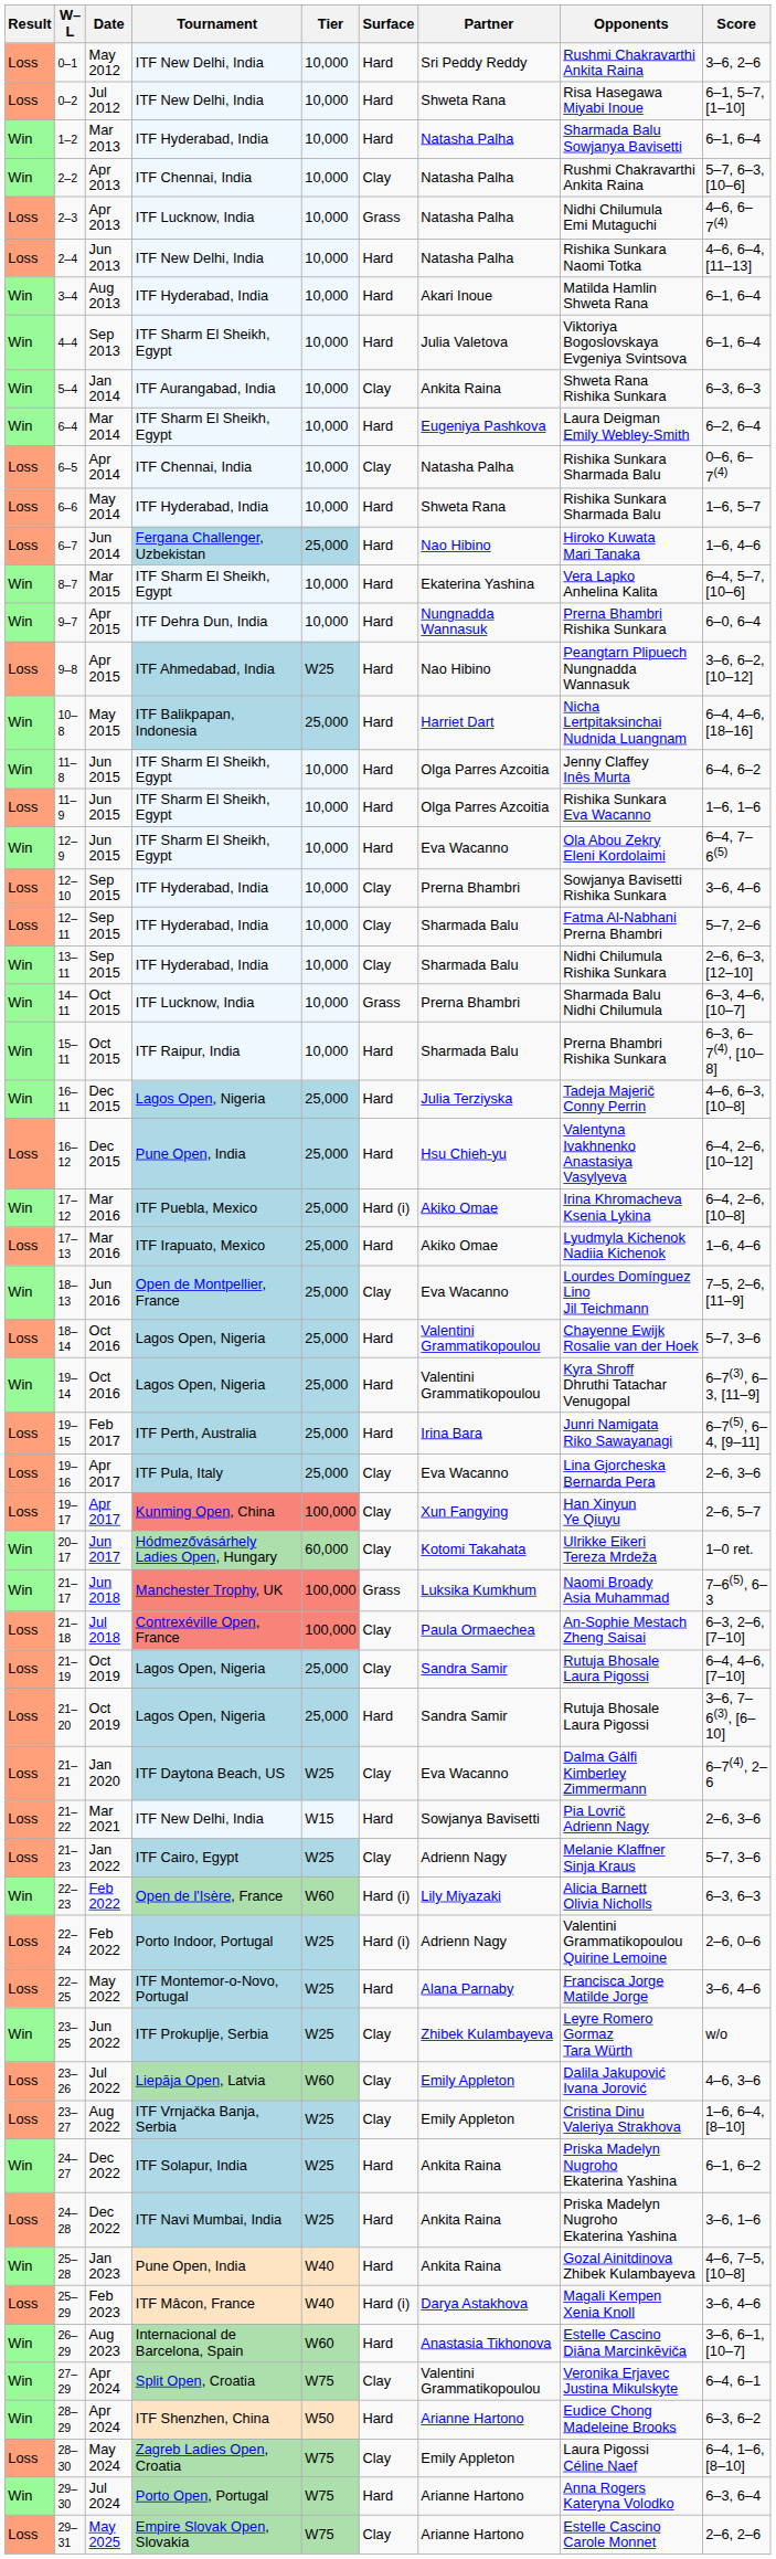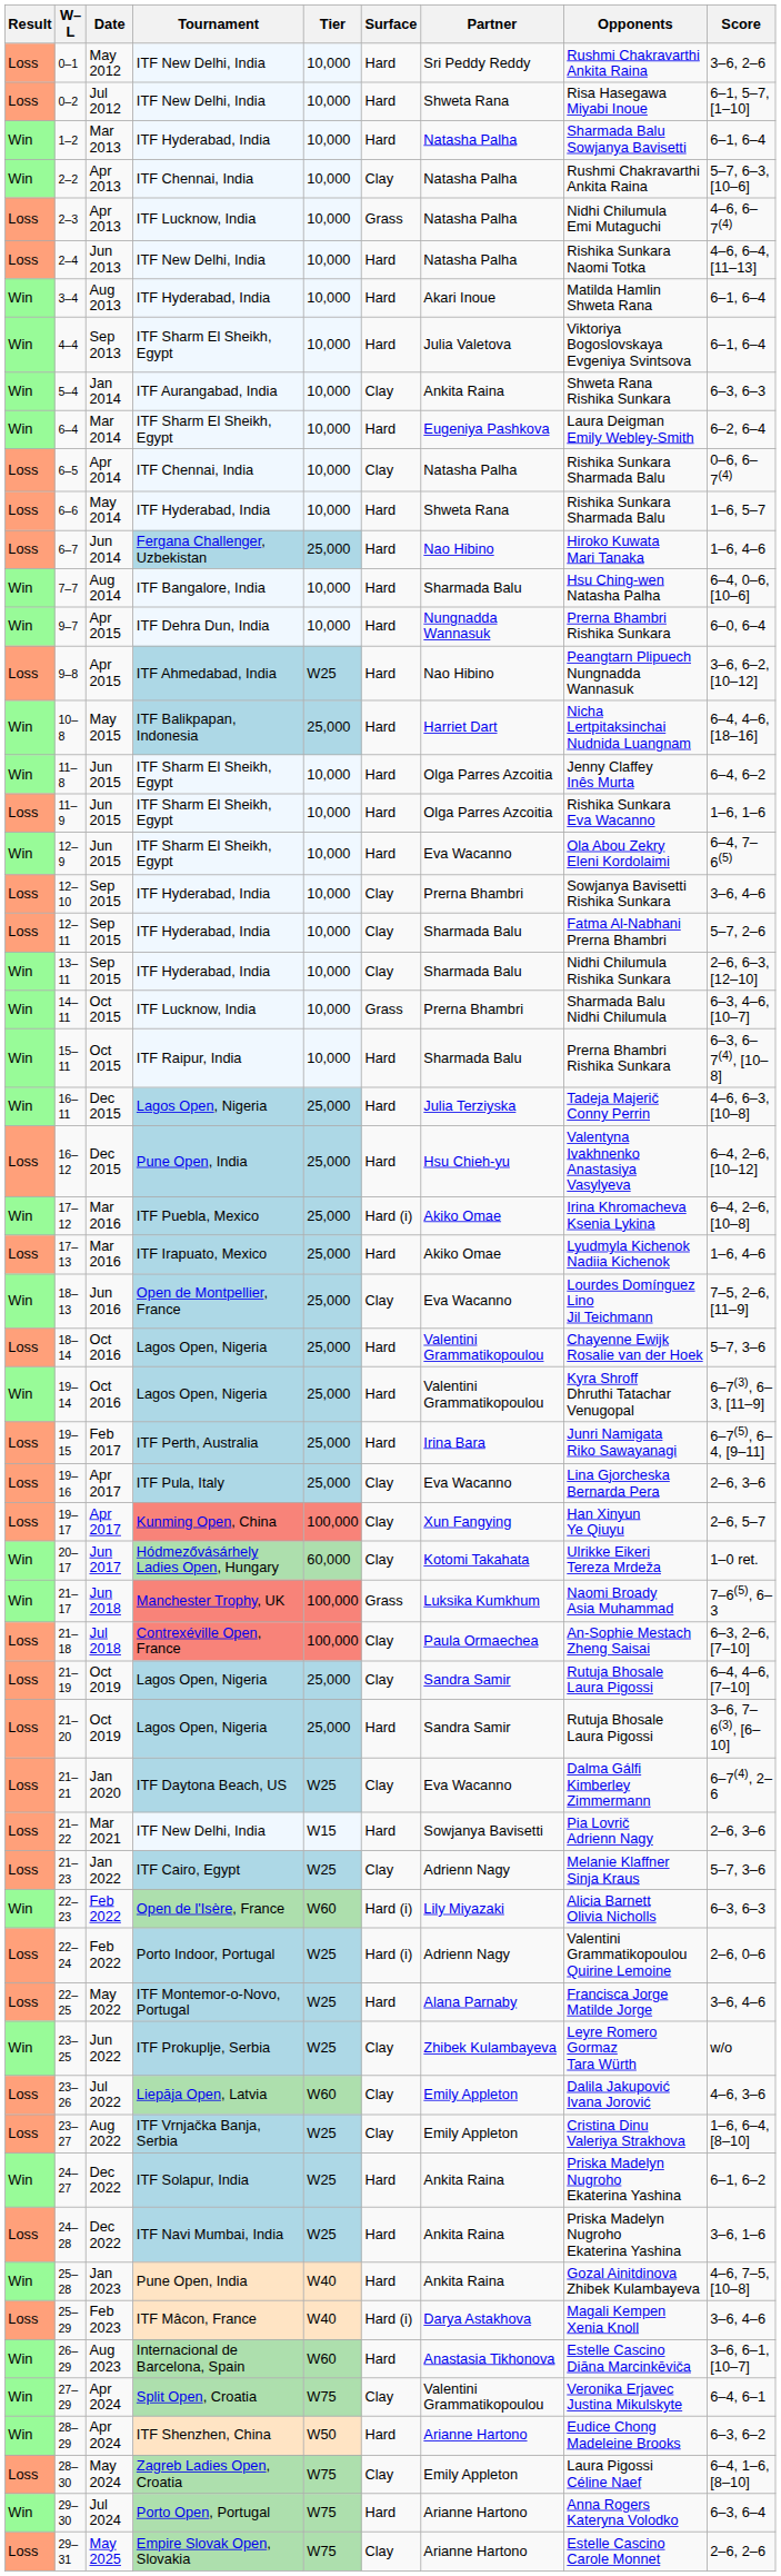+ row: Win | 7–7 | Aug 2014 | ITF Bangalore, India | 10,000 | Hard | Sharmada Balu | Hsu Ching-wen Natasha Palha | 6–4, 0–6, [10–6]
- row: Win | 8–7 | Mar 2015 | ITF Sharm El Sheikh, Egypt | 10,000 | Hard | Ekaterina Yashina | Vera Lapko Anhelina Kalita | 6–4, 5–7, [10–6]
